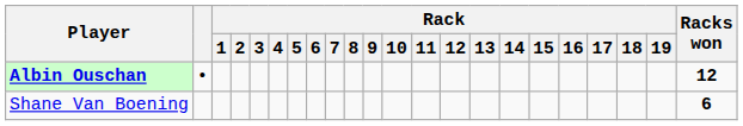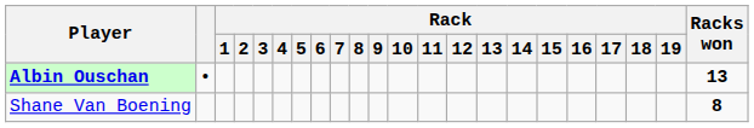Albin Ouschan | Racks won: 12 -> 13
Shane Van Boening | Racks won: 6 -> 8
